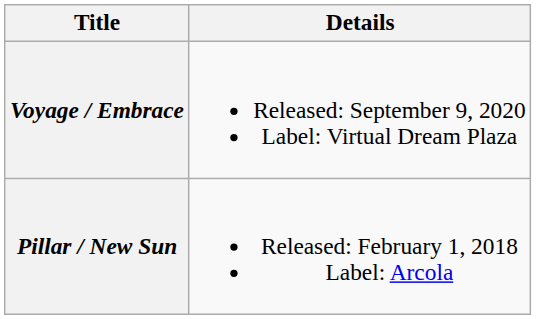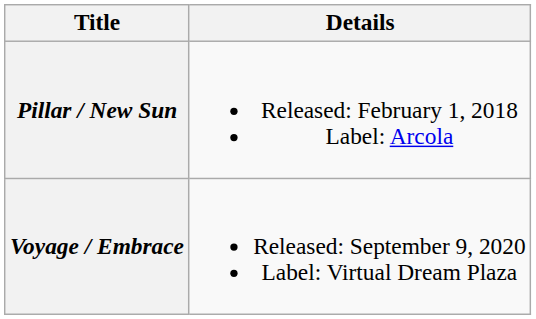rows swapped: Pillar / New Sun <-> Voyage / Embrace
